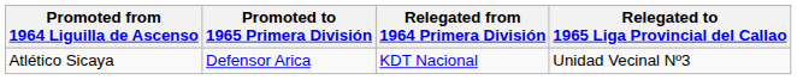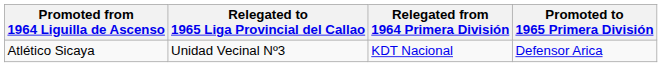columns swapped: Promoted to 1965 Primera División <-> Relegated to 1965 Liga Provincial del Callao
